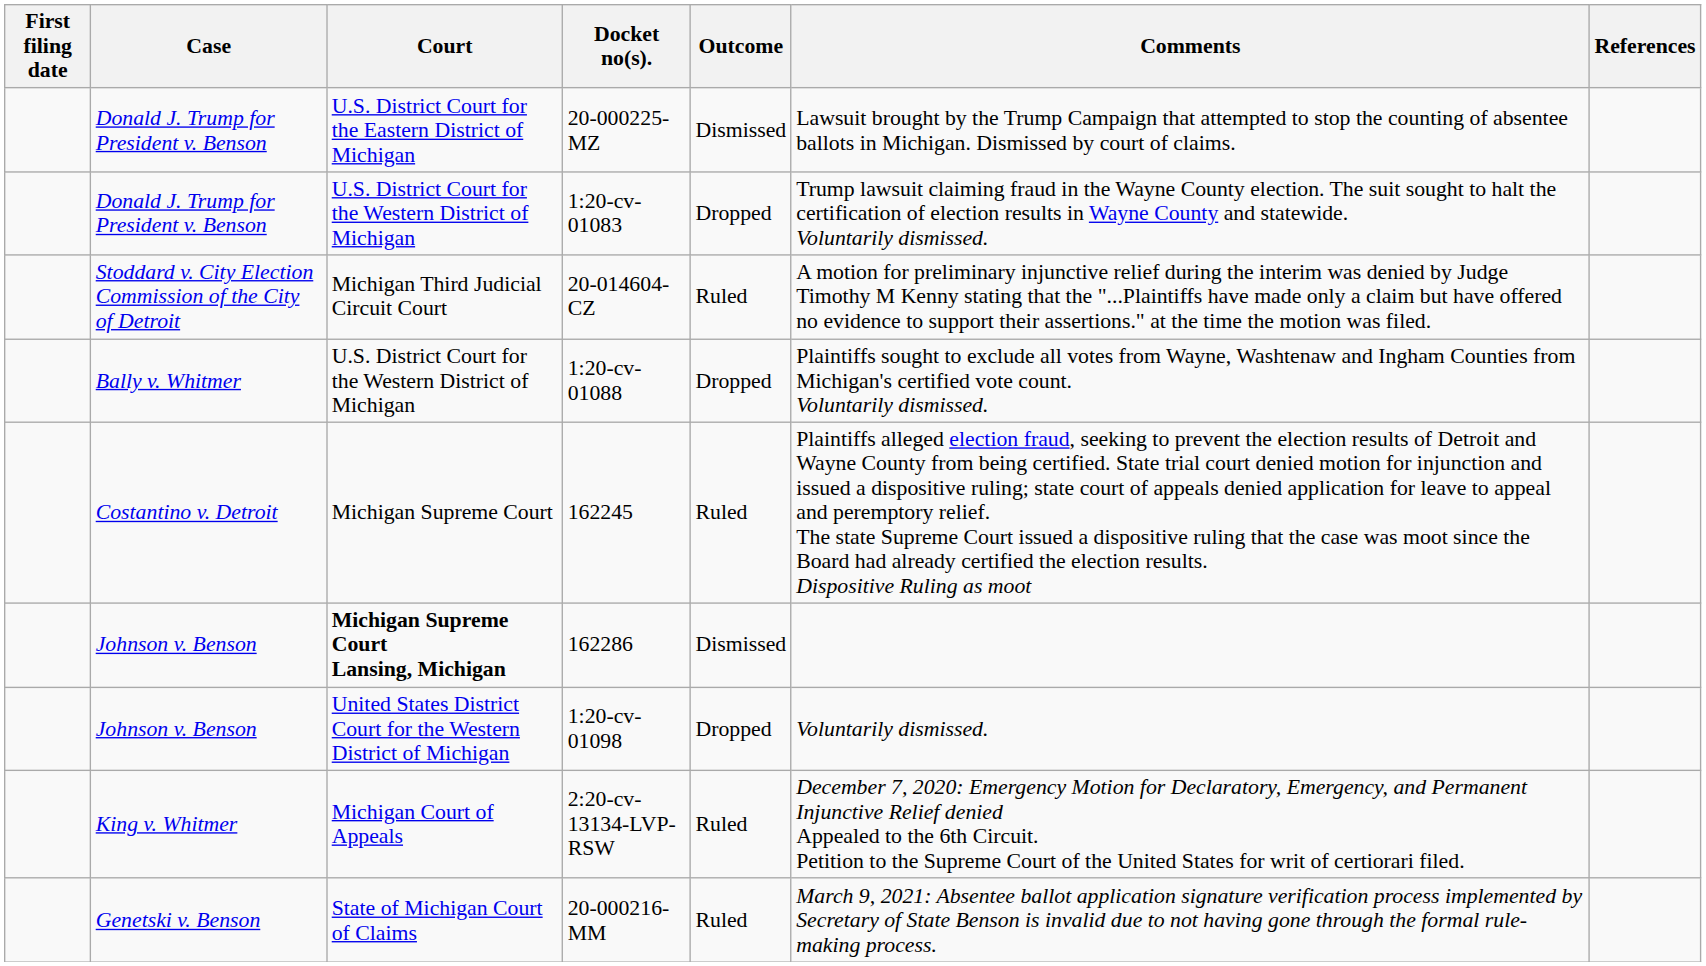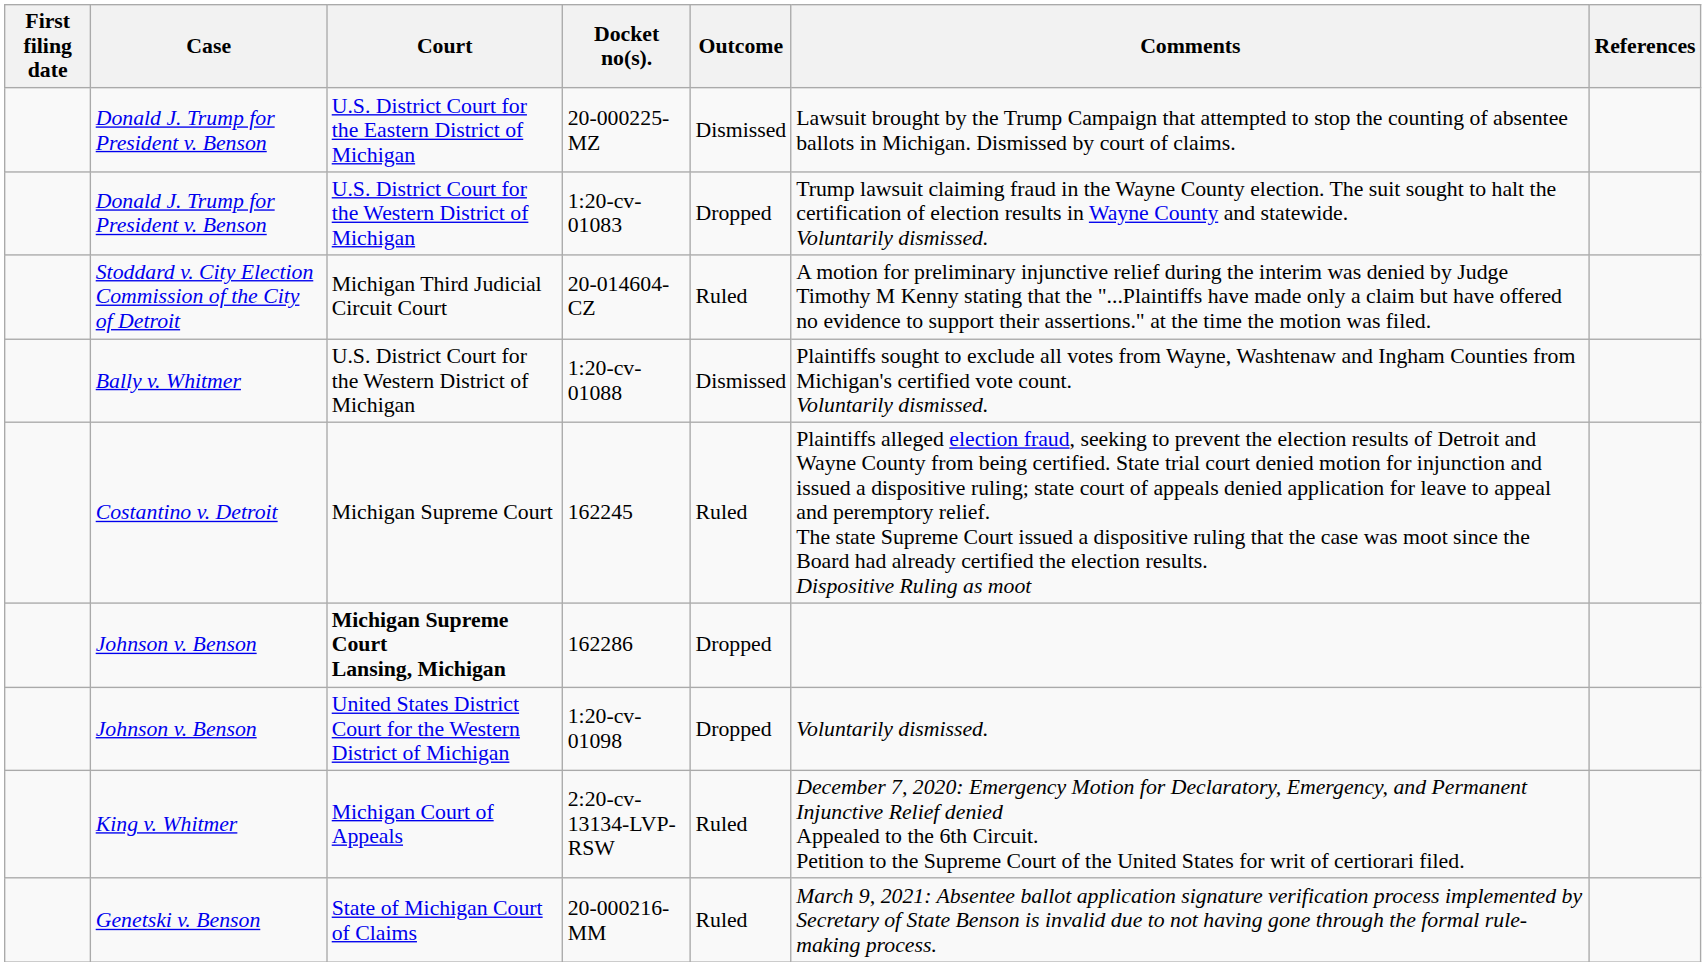1:20-cv-01088 | Outcome: Dropped -> Dismissed
162286 | Outcome: Dismissed -> Dropped
